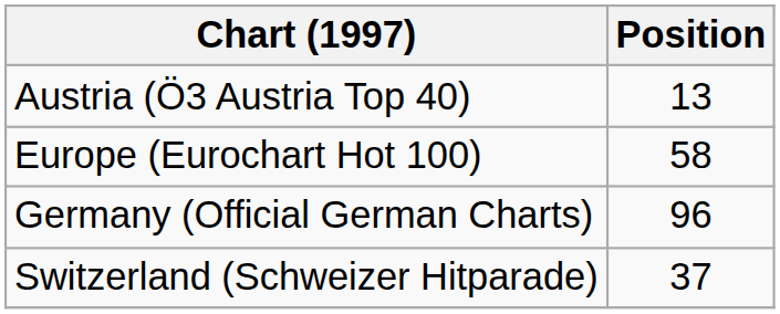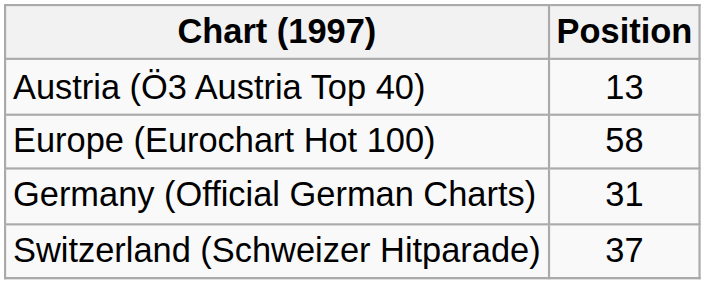Germany (Official German Charts) | Position: 96 -> 31
